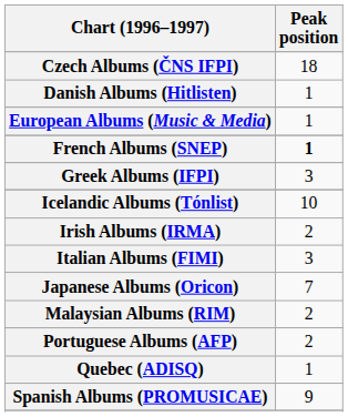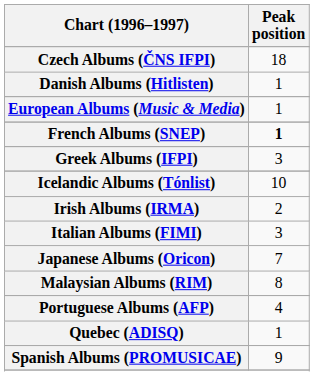Malaysian Albums (RIM) | Peak position: 2 -> 8
Portuguese Albums (AFP) | Peak position: 2 -> 4
